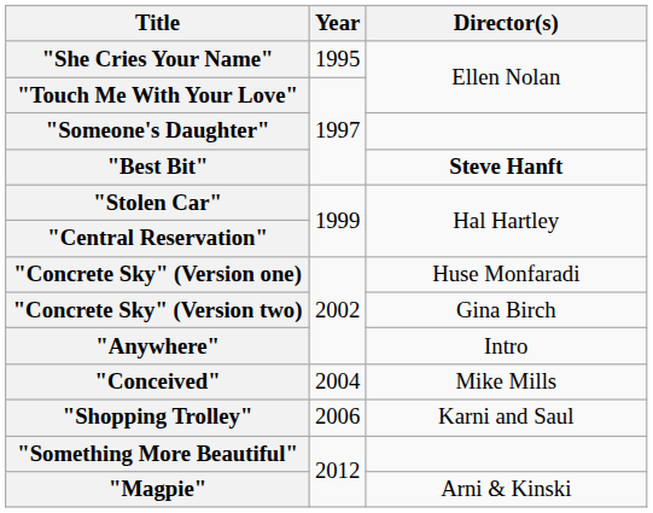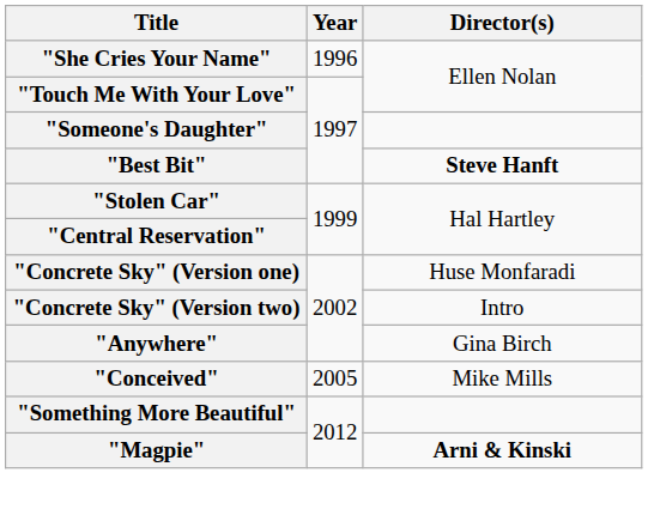"She Cries Your Name" | Year: 1995 -> 1996
"Concrete Sky" (Version two) | Director(s): Gina Birch -> Intro
"Anywhere" | Director(s): Intro -> Gina Birch
"Conceived" | Year: 2004 -> 2005
- row: "Shopping Trolley" | 2006 | Karni and Saul
"Magpie" | Director(s): normal -> bold
